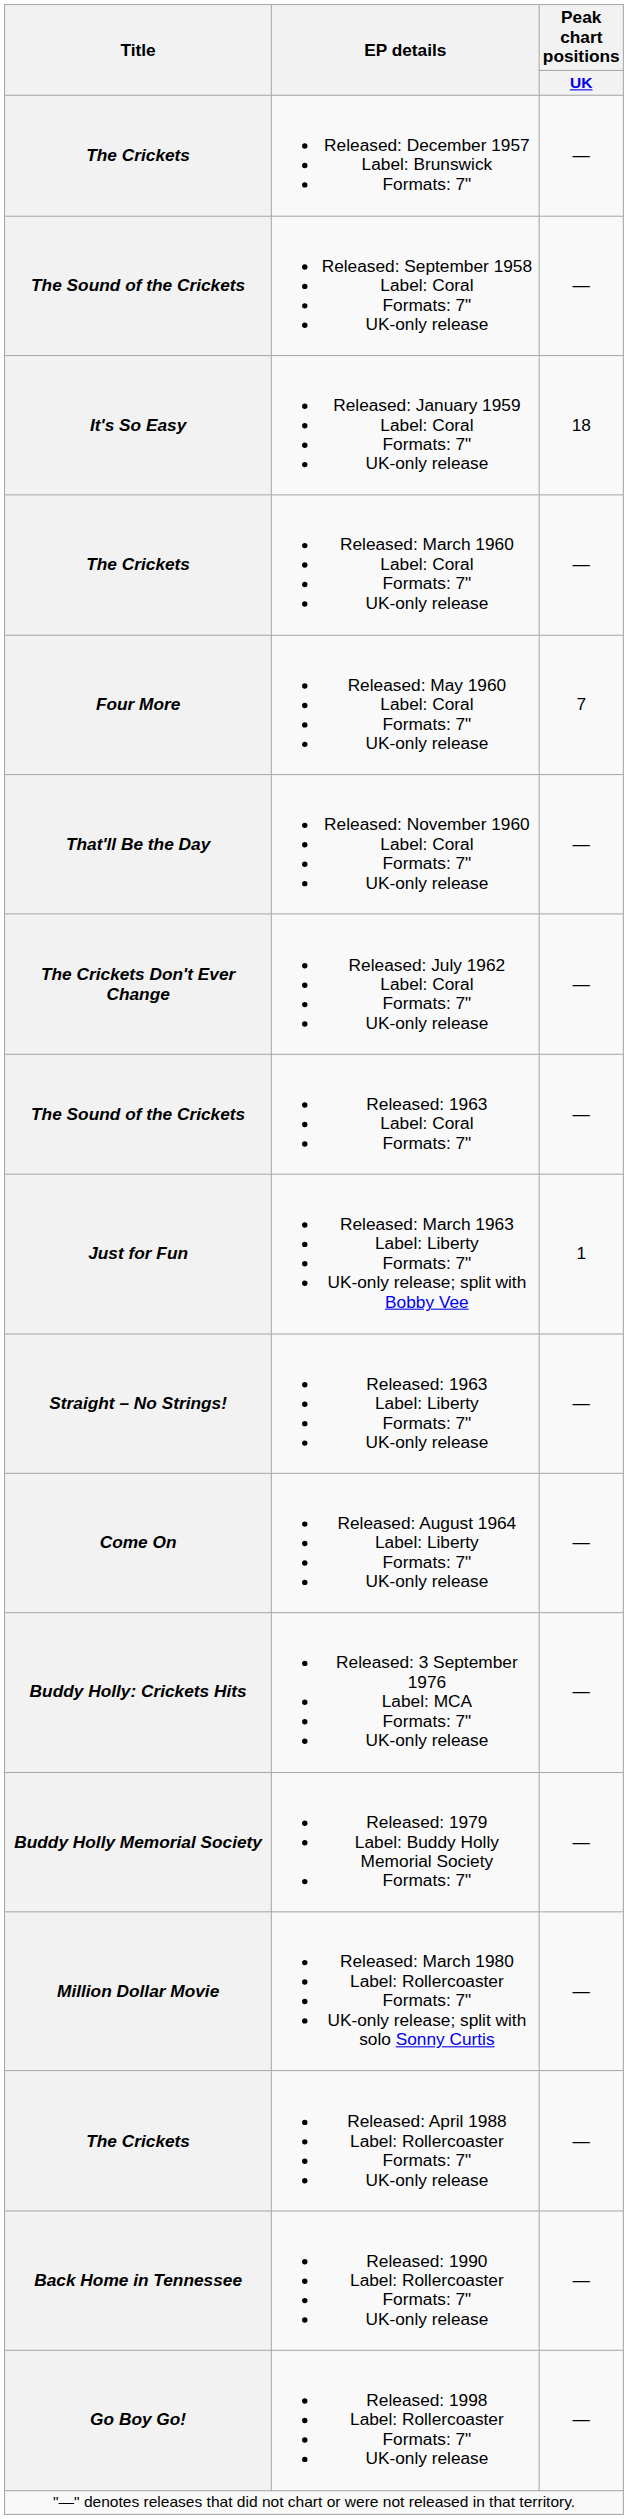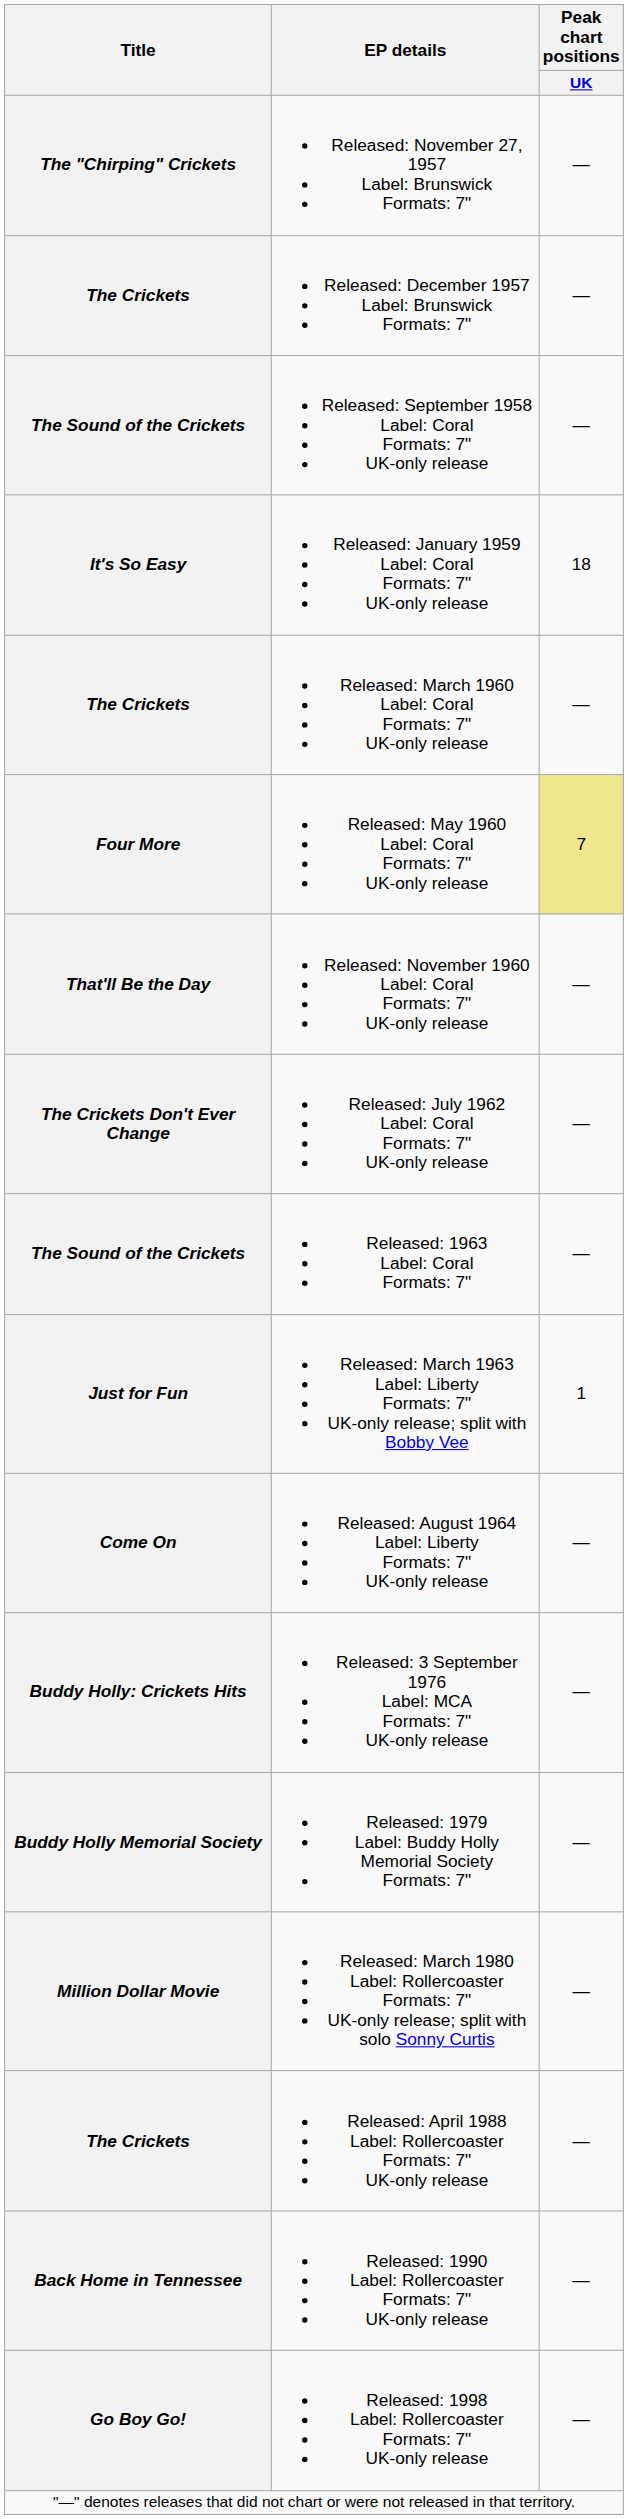+ row: The "Chirping" Crickets | Released: November 27, 1957 Label: Brunswick Formats: 7" | —
Released: May 1960 Label: Coral Formats: 7" UK-only release | Peak chart positions / UK: no background -> khaki background
- row: Straight – No Strings! | Released: 1963 Label: Liberty Formats: 7" UK-only release | —
